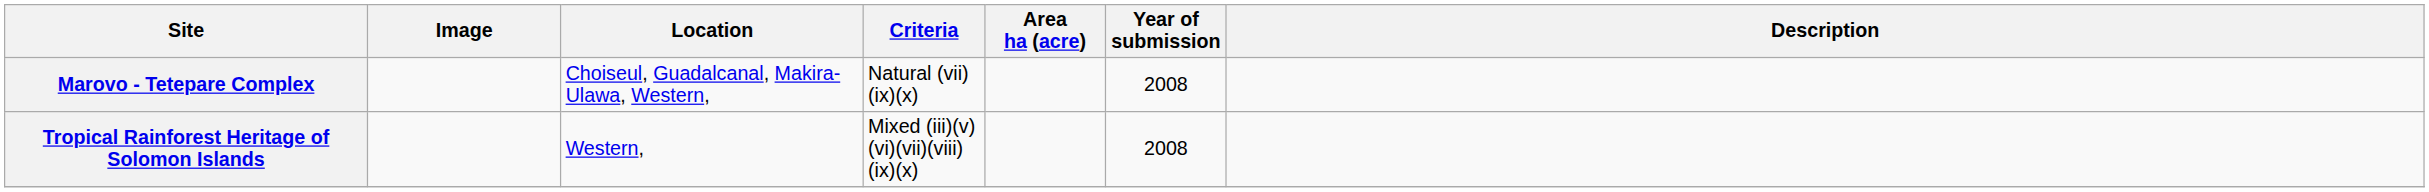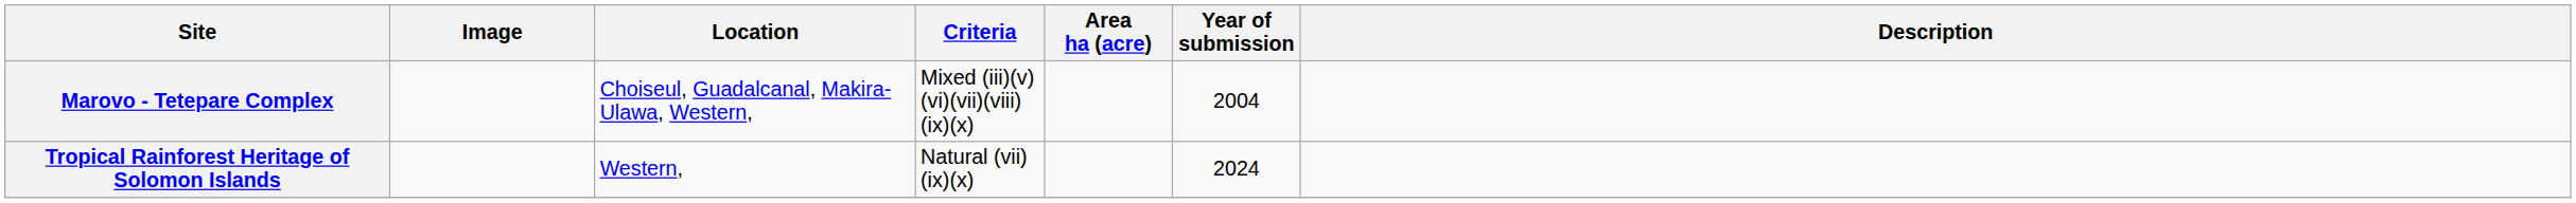Marovo - Tetepare Complex | Criteria: Natural (vii)(ix)(x) -> Mixed (iii)(v)(vi)(vii)(viii)(ix)(x)
Marovo - Tetepare Complex | Year of submission: 2008 -> 2004
Tropical Rainforest Heritage of Solomon Islands | Criteria: Mixed (iii)(v)(vi)(vii)(viii)(ix)(x) -> Natural (vii)(ix)(x)
Tropical Rainforest Heritage of Solomon Islands | Year of submission: 2008 -> 2024
